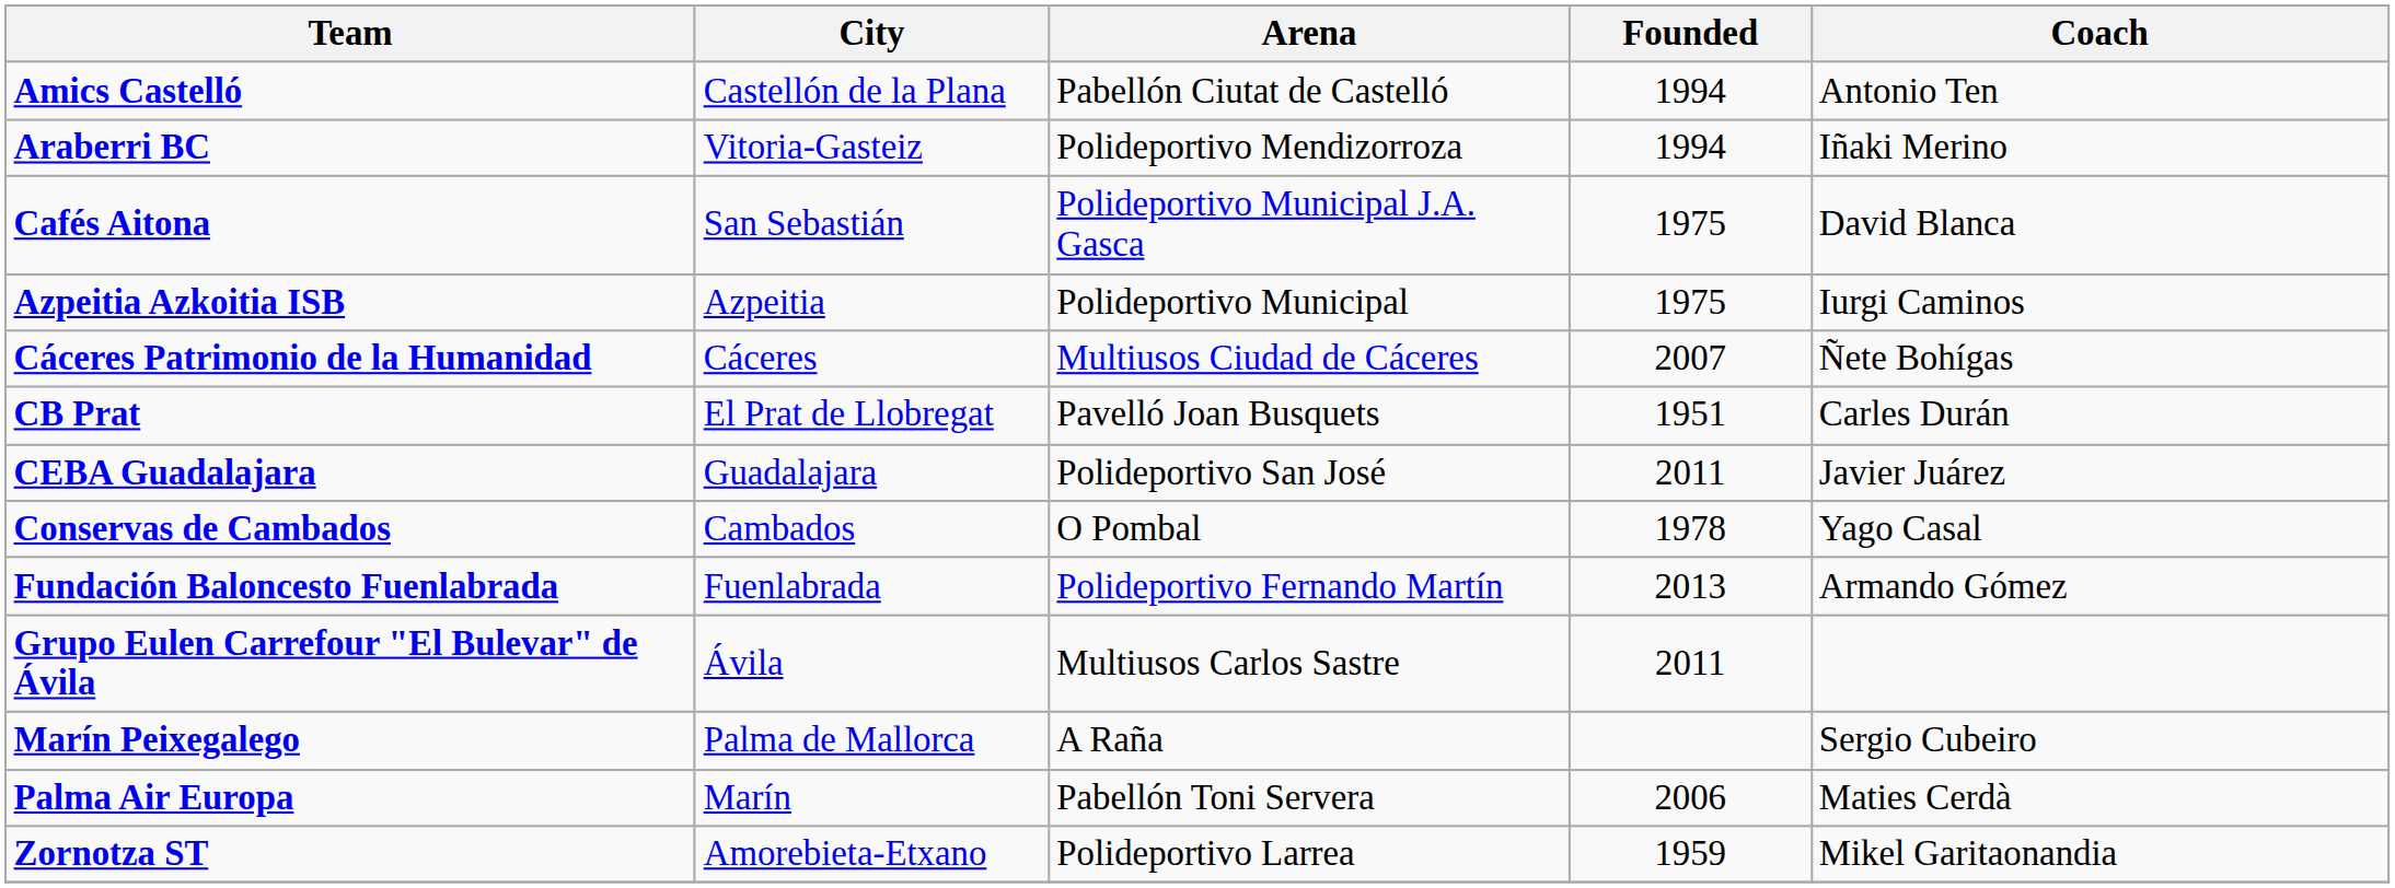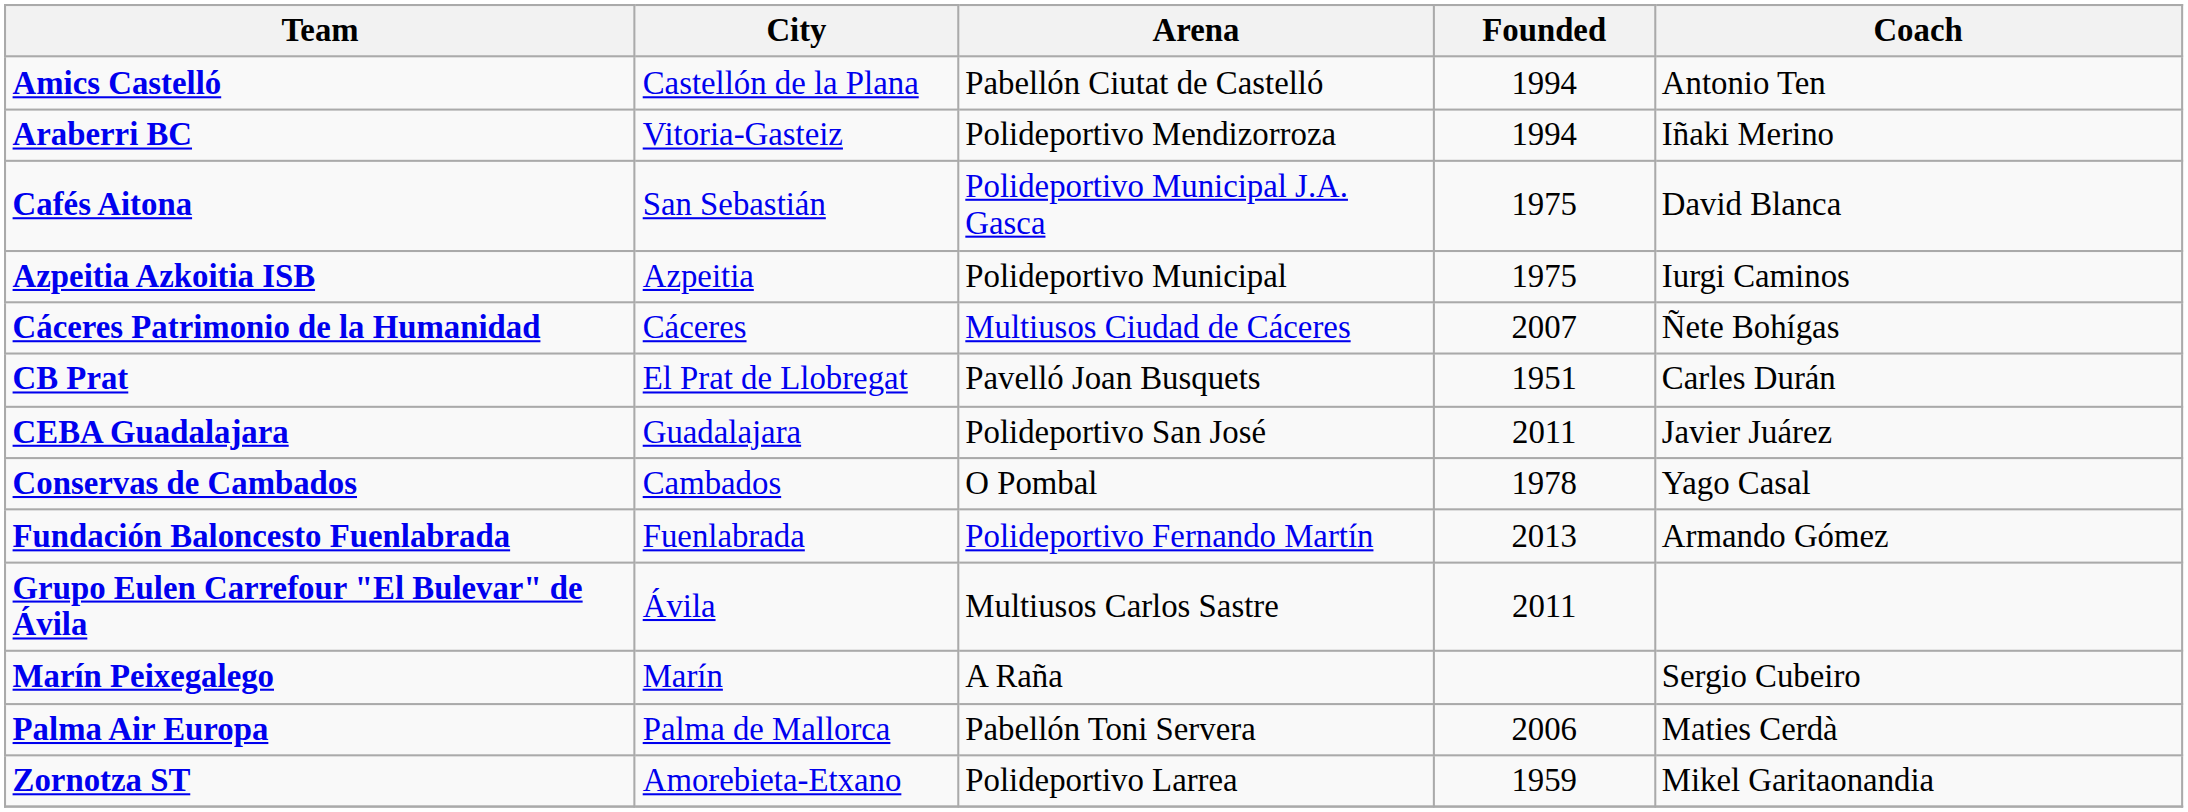Marín Peixegalego | City: Palma de Mallorca -> Marín
Palma Air Europa | City: Marín -> Palma de Mallorca
